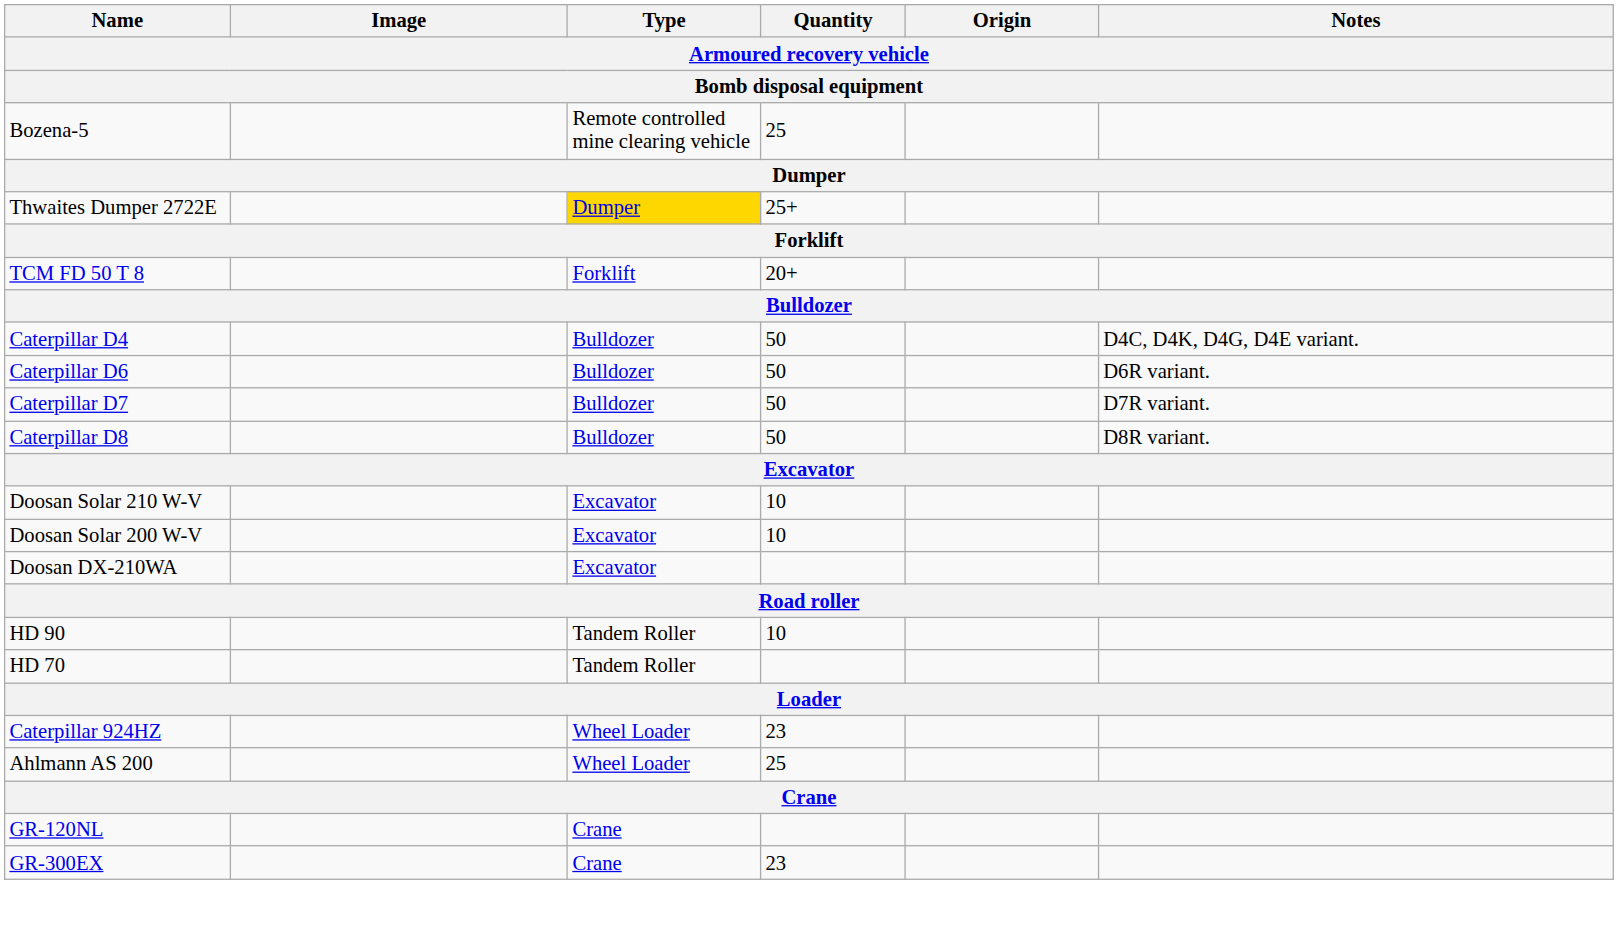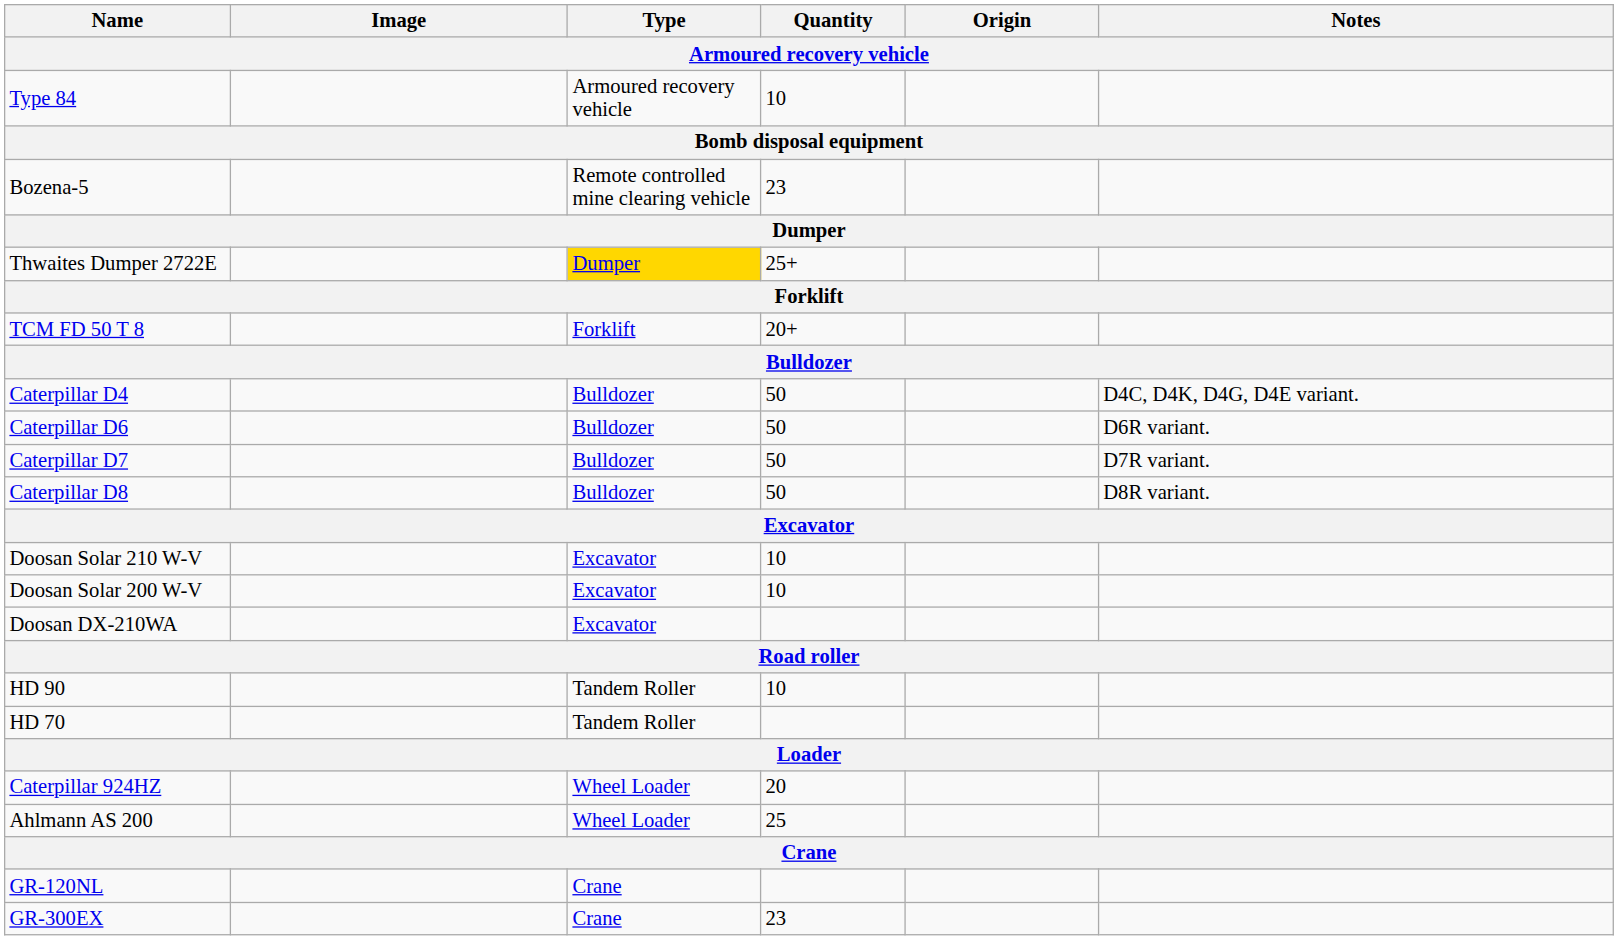+ row: Type 84 | Armoured recovery vehicle | 10
Bozena-5 | Quantity: 25 -> 23
Caterpillar 924HZ | Quantity: 23 -> 20
